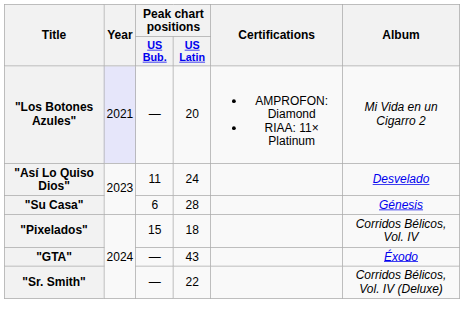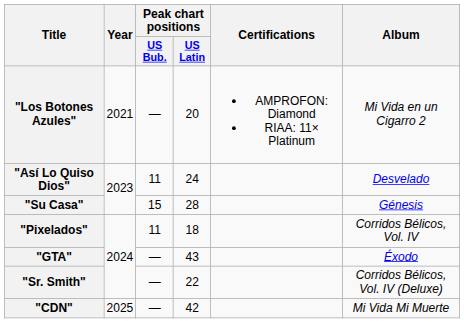"Los Botones Azules" | Year: lavender background -> no background
"Su Casa" | Peak chart positions / US Bub.: 6 -> 15
"Pixelados" | Peak chart positions / US Bub.: 15 -> 11
+ row: "CDN" | 2025 | — | 42 | Mi Vida Mi Muerte
